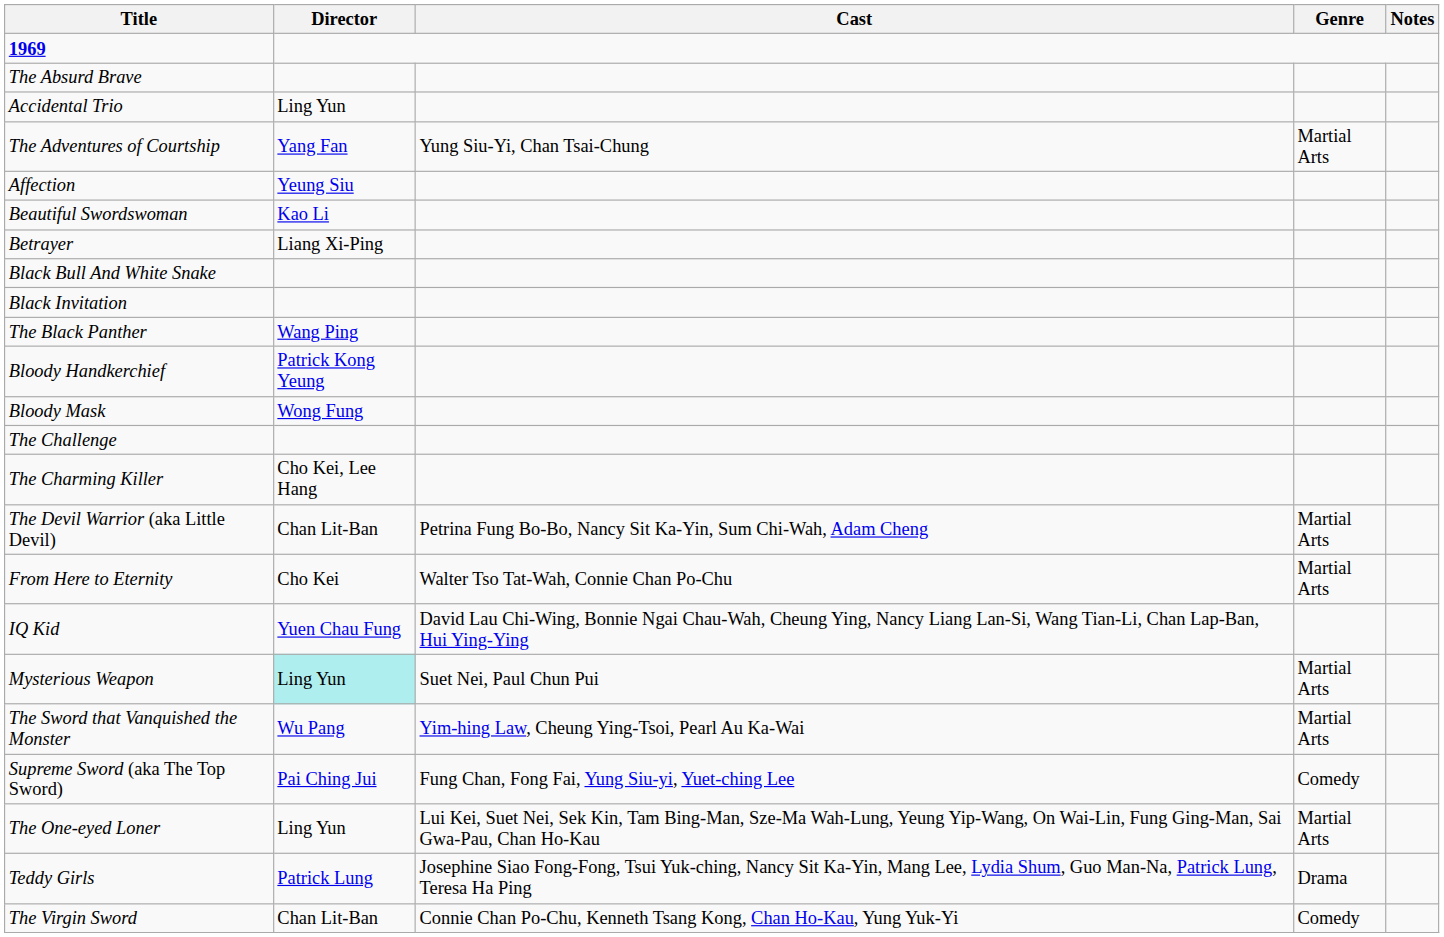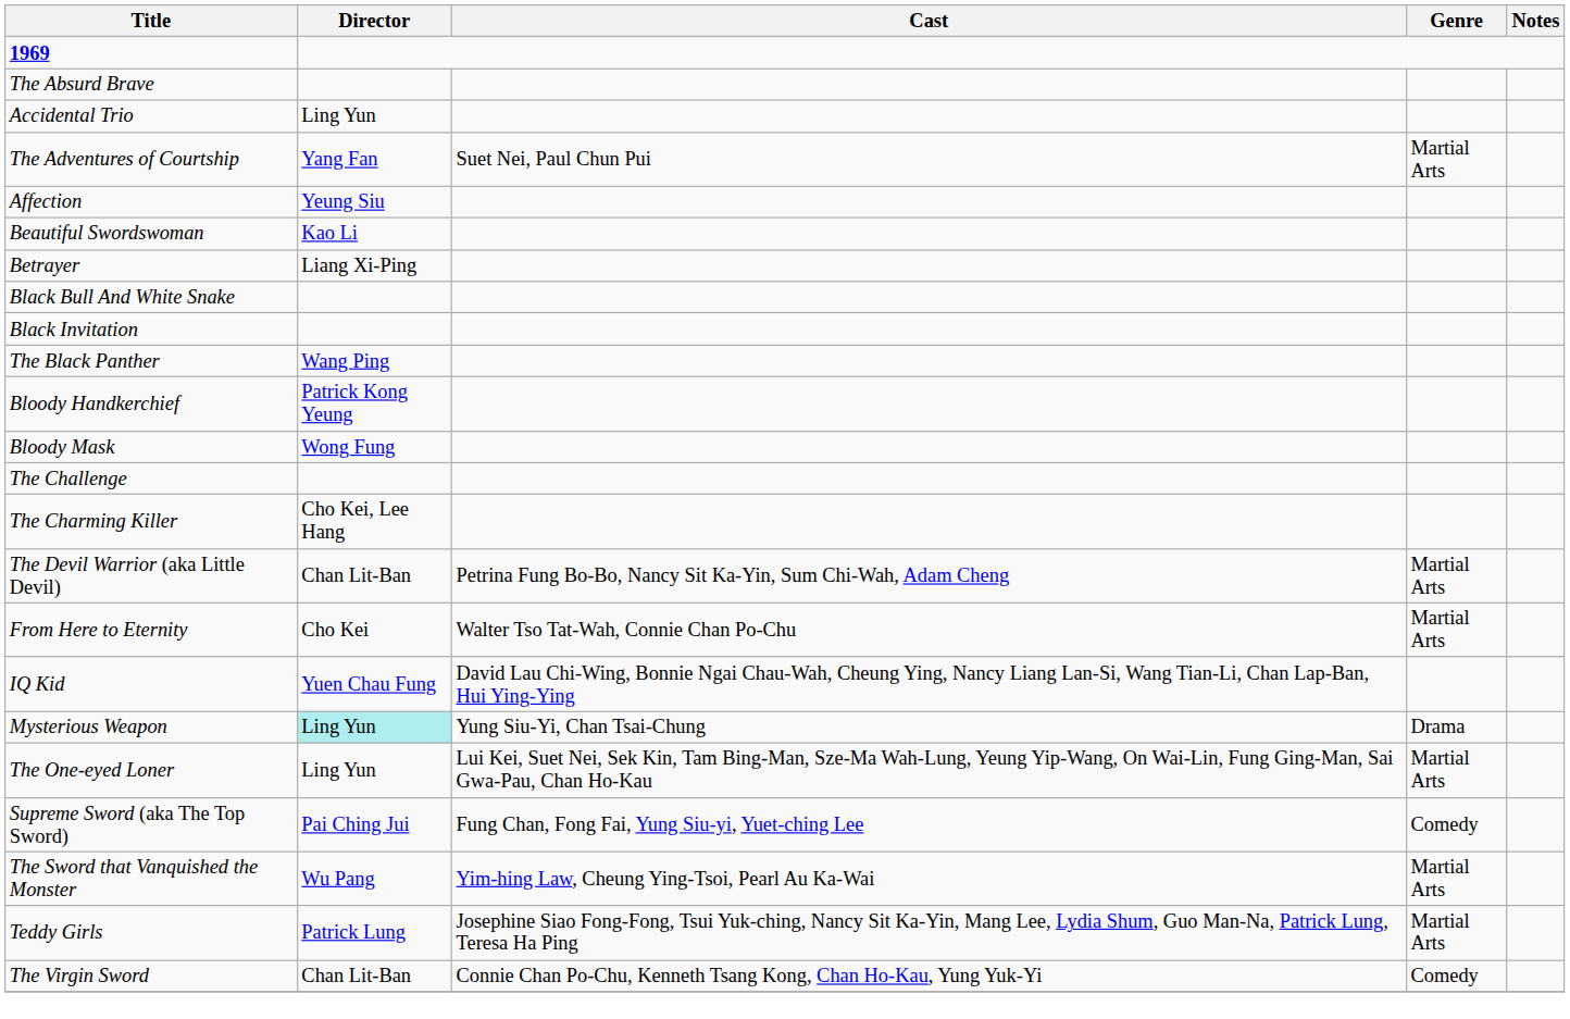The Adventures of Courtship | Cast: Yung Siu-Yi, Chan Tsai-Chung -> Suet Nei, Paul Chun Pui
Mysterious Weapon | Cast: Suet Nei, Paul Chun Pui -> Yung Siu-Yi, Chan Tsai-Chung
Mysterious Weapon | Genre: Martial Arts -> Drama
rows swapped: The One-eyed Loner <-> The Sword that Vanquished the Monster
Teddy Girls | Genre: Drama -> Martial Arts
